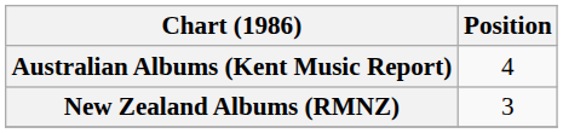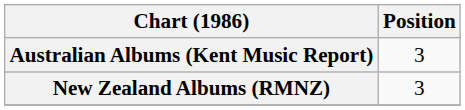Australian Albums (Kent Music Report) | Position: 4 -> 3
